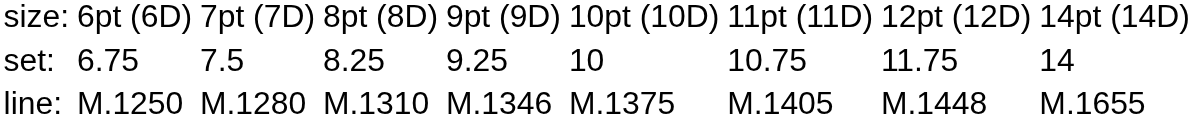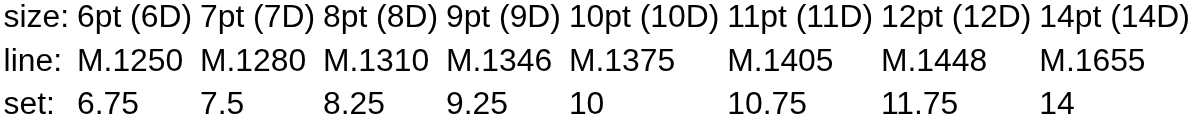rows swapped: set: <-> line:
